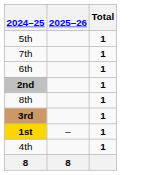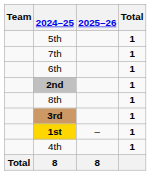+ column: Team | Total
